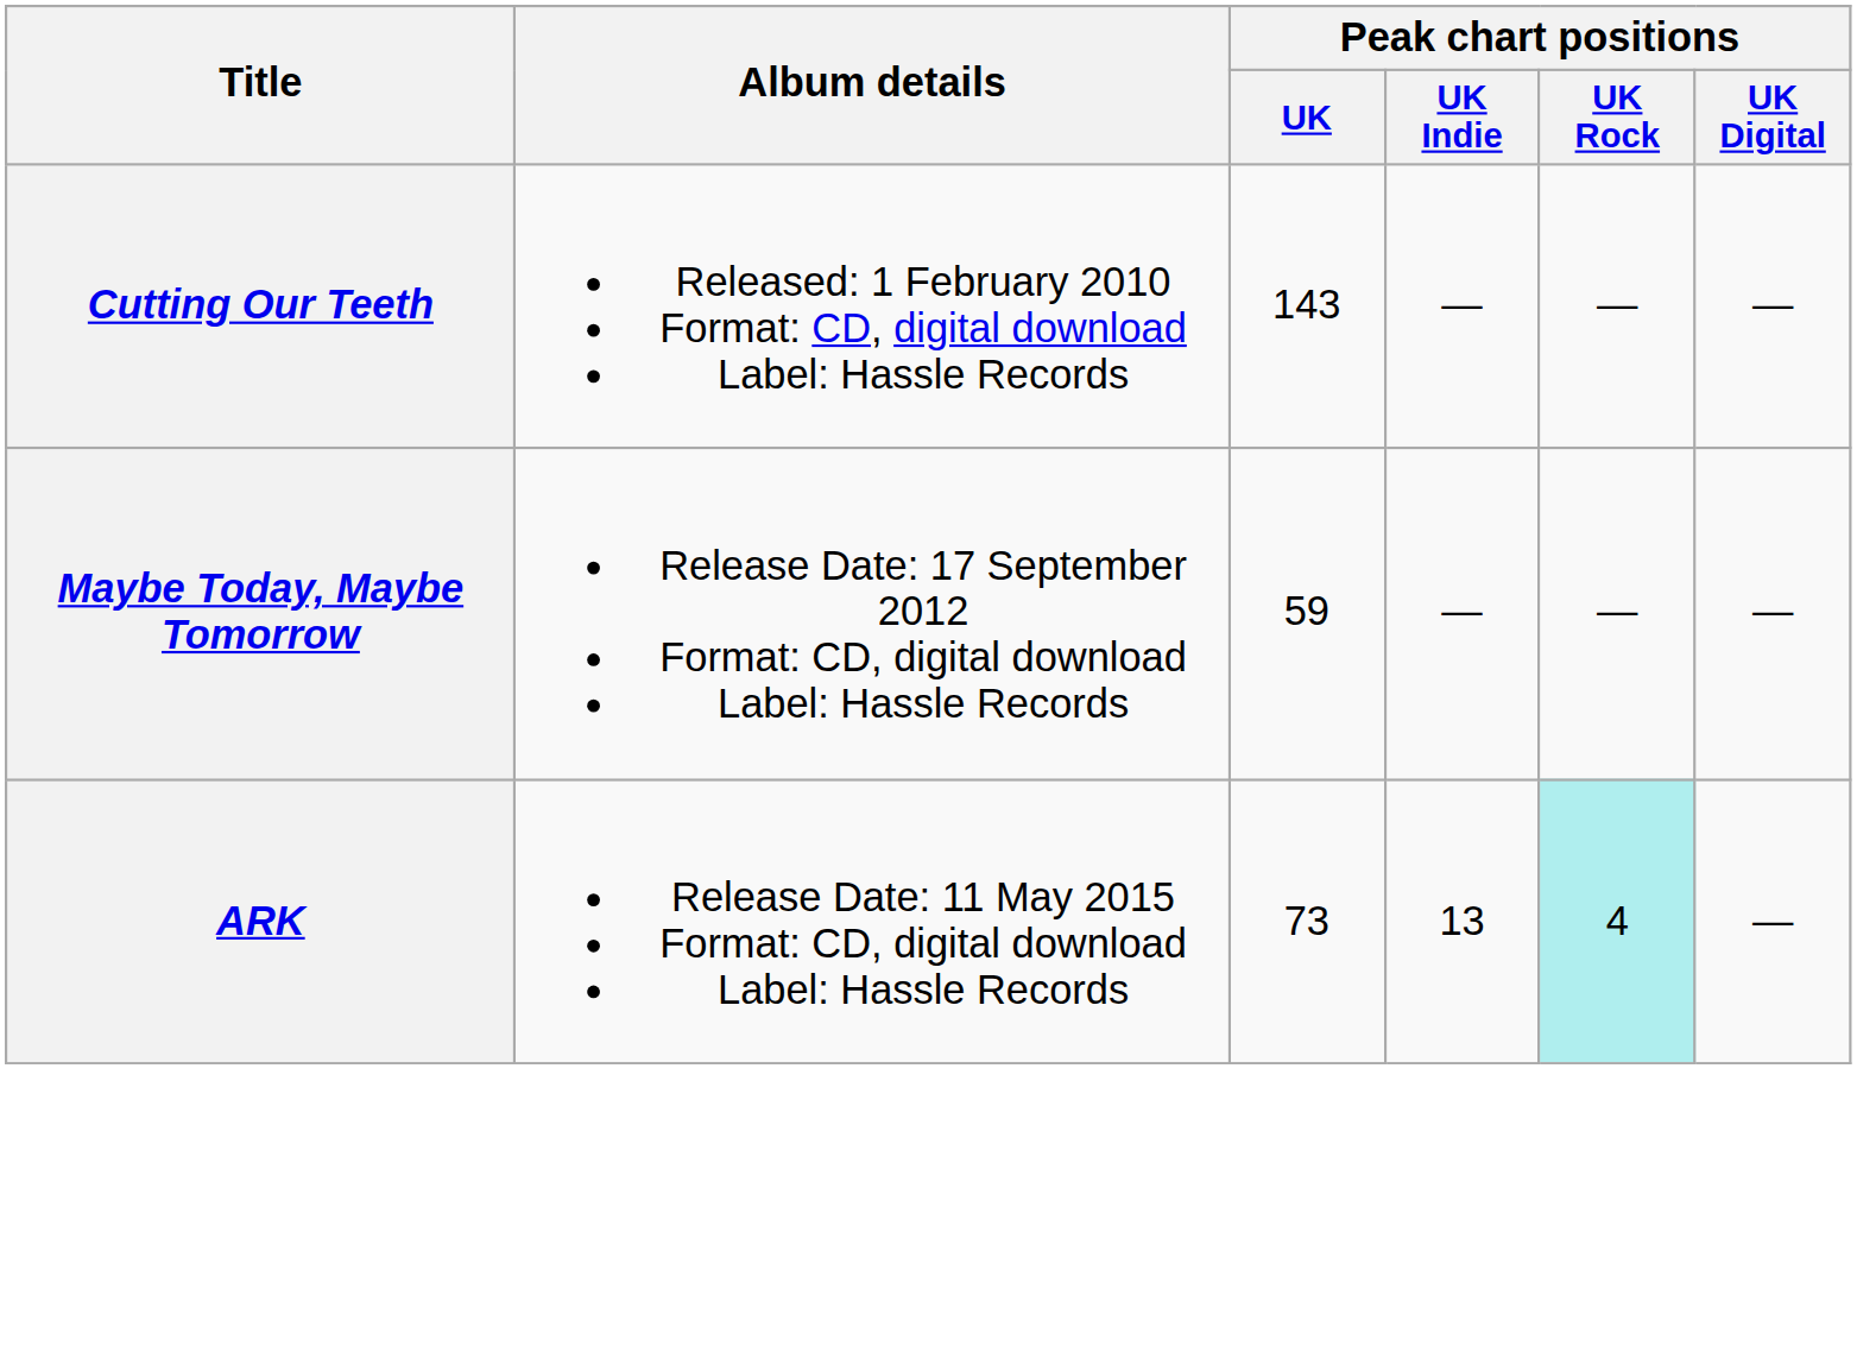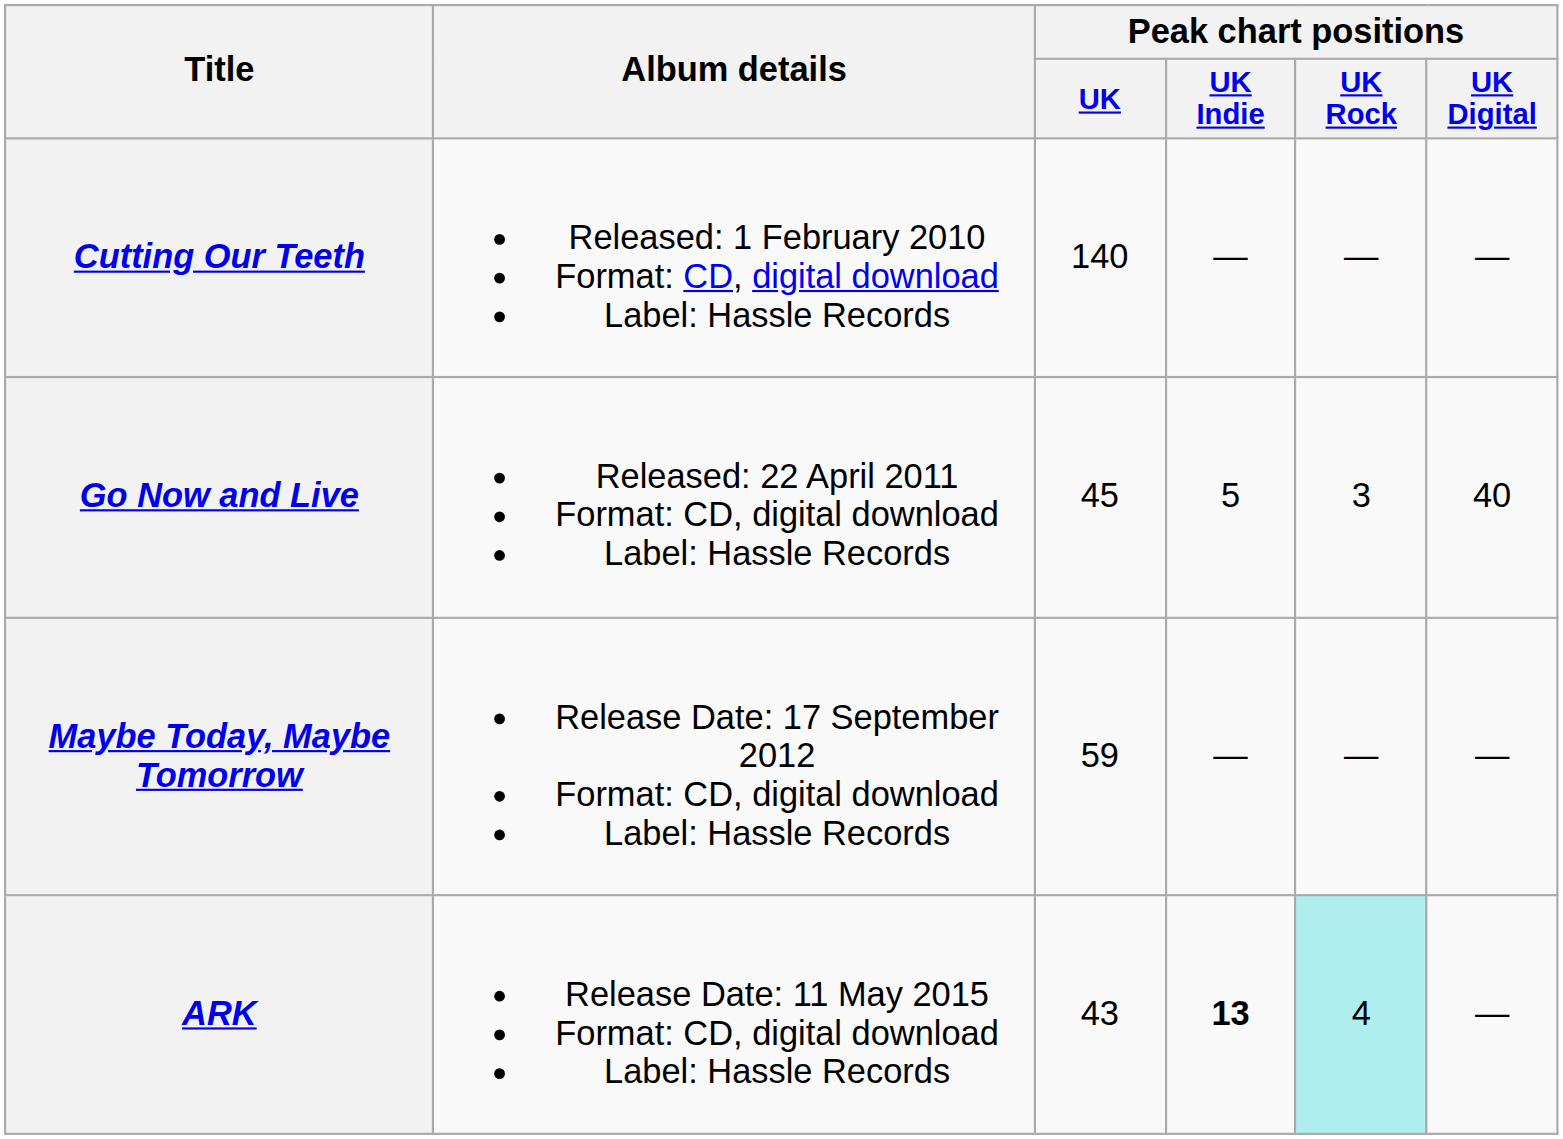Cutting Our Teeth | Peak chart positions / UK: 143 -> 140
+ row: Go Now and Live | Released: 22 April 2011 Format: CD, digital download Label: Hassle Records | 45 | 5 | 3 | 40
ARK | Peak chart positions / UK: 73 -> 43
ARK | Peak chart positions / UK Indie: normal -> bold
